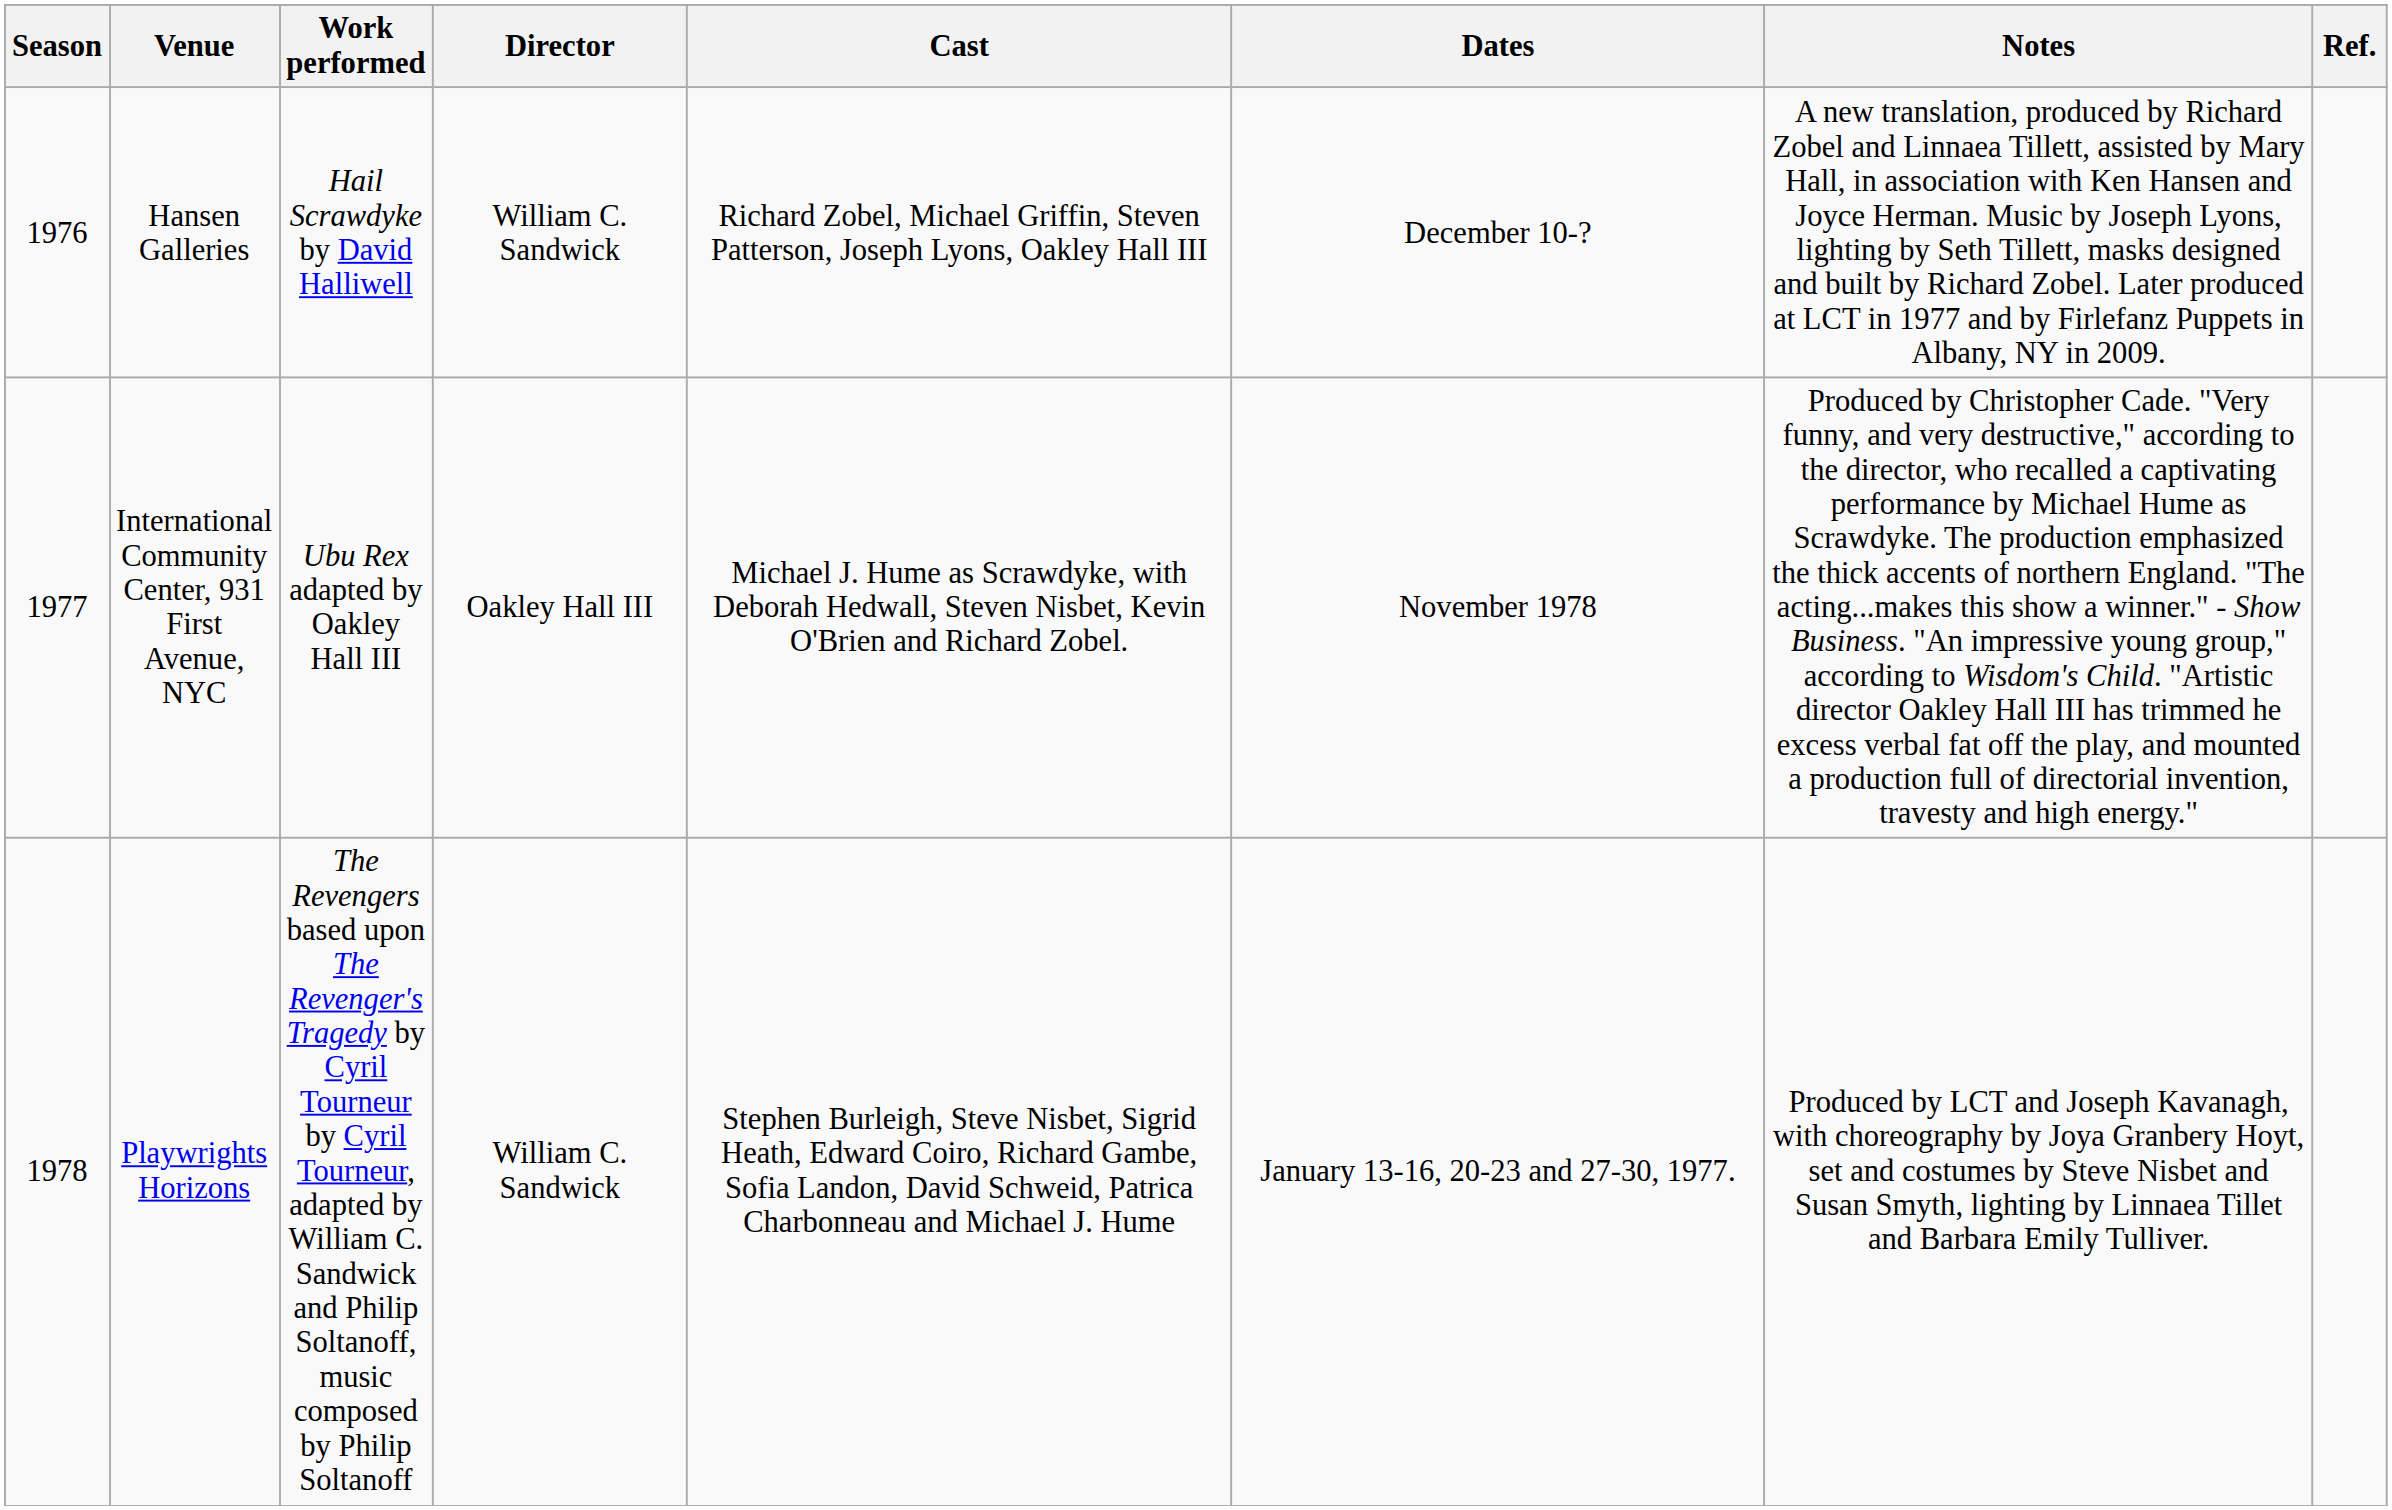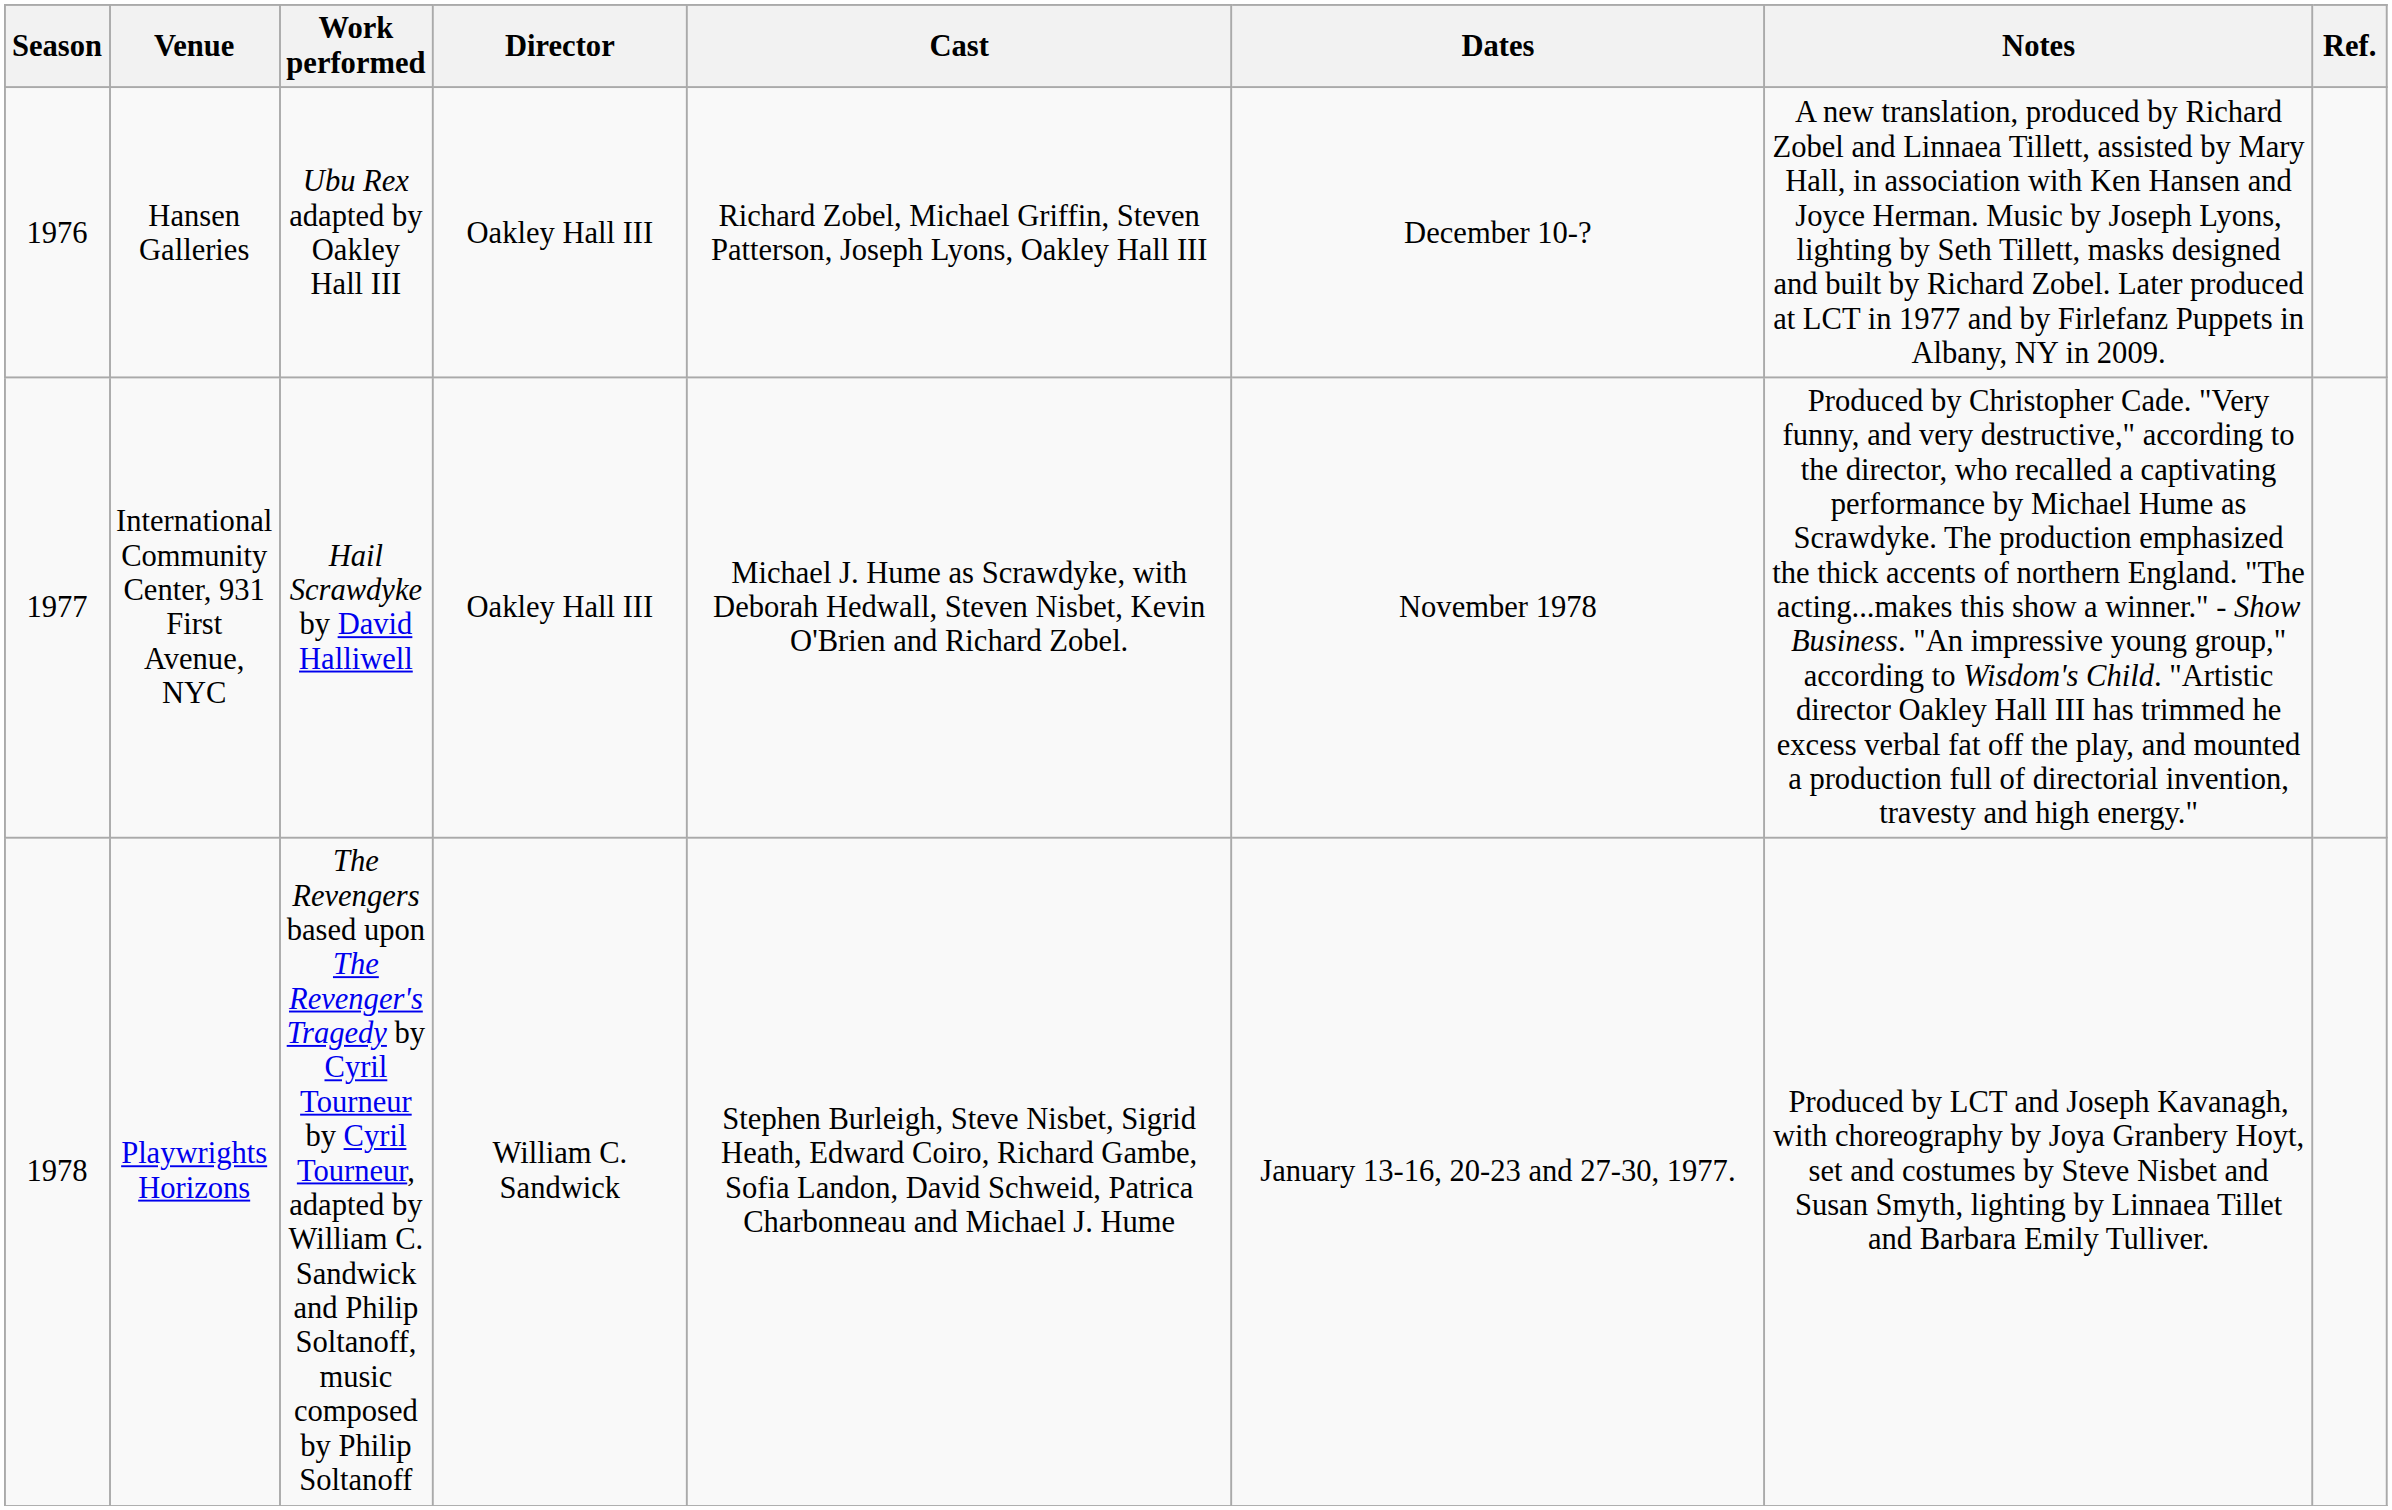Hansen Galleries | Work performed: Hail Scrawdyke by David Halliwell -> Ubu Rex adapted by Oakley Hall III
Hansen Galleries | Director: William C. Sandwick -> Oakley Hall III
International Community Center, 931 First Avenue, NYC | Work performed: Ubu Rex adapted by Oakley Hall III -> Hail Scrawdyke by David Halliwell
